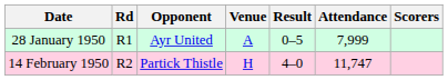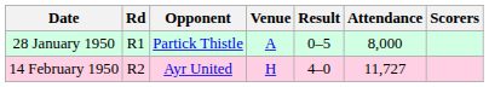28 January 1950 | Opponent: Ayr United -> Partick Thistle
28 January 1950 | Attendance: 7,999 -> 8,000
14 February 1950 | Opponent: Partick Thistle -> Ayr United
14 February 1950 | Attendance: 11,747 -> 11,727
